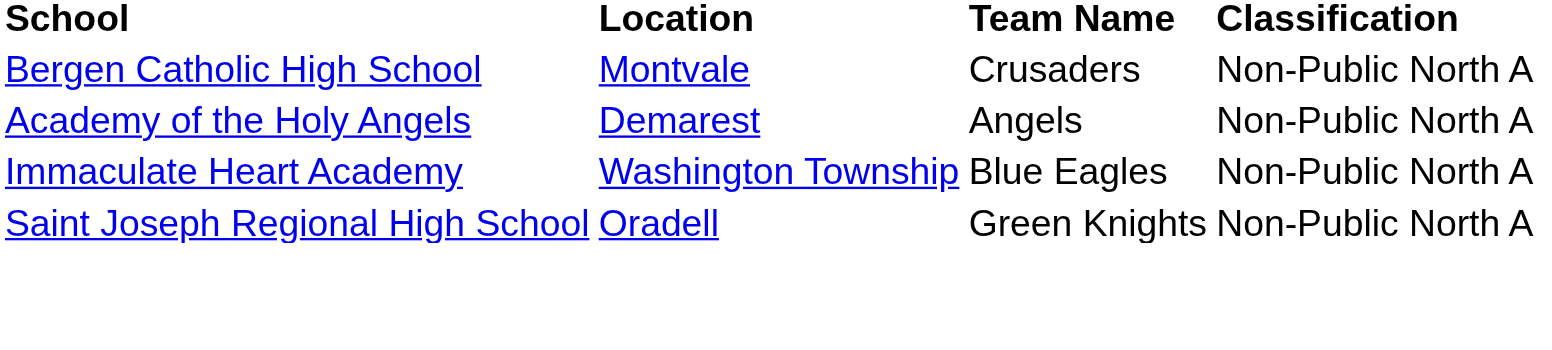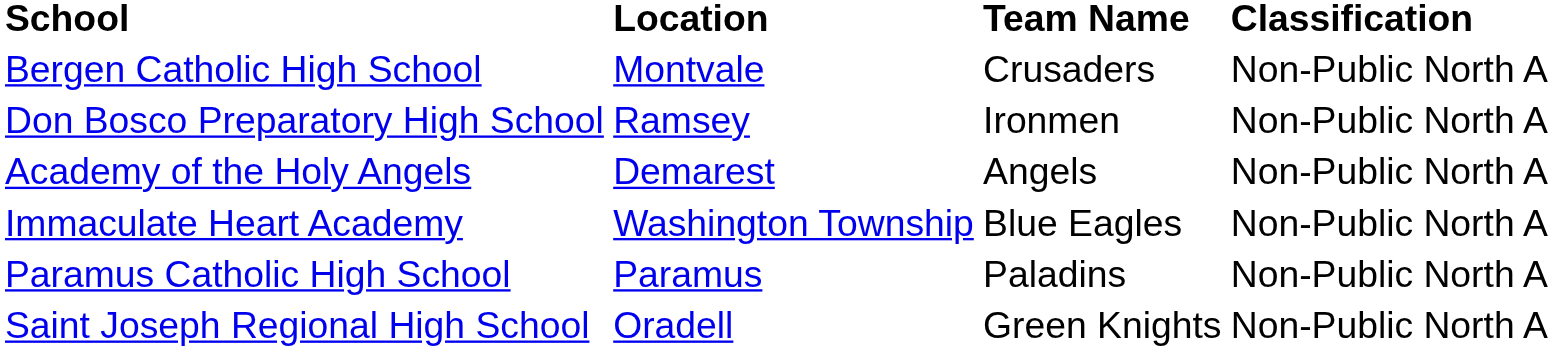+ row: Don Bosco Preparatory High School | Ramsey | Ironmen | Non-Public North A
+ row: Paramus Catholic High School | Paramus | Paladins | Non-Public North A
